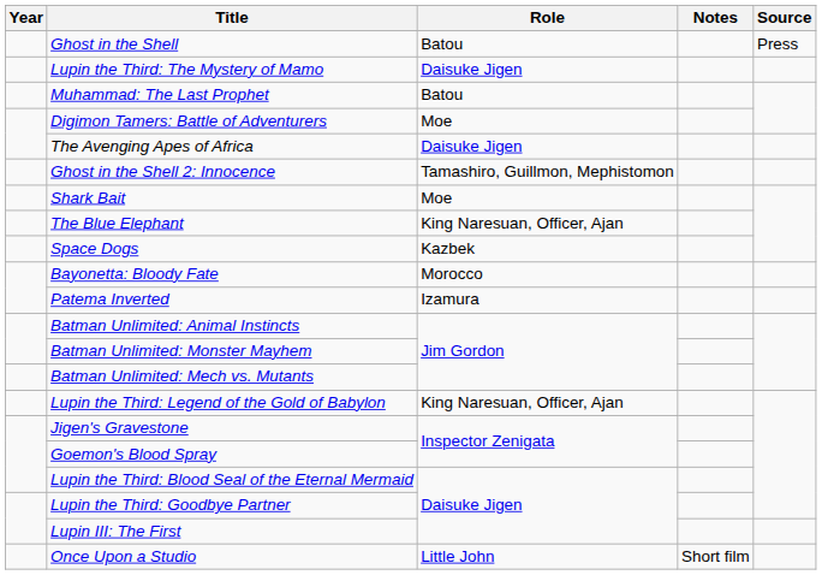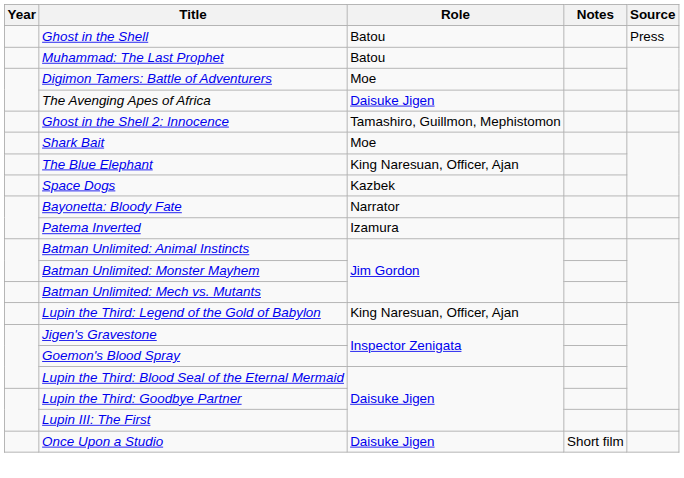- row: Lupin the Third: The Mystery of Mamo | Daisuke Jigen
Bayonetta: Bloody Fate | Role: Morocco -> Narrator
Once Upon a Studio | Role: Little John -> Daisuke Jigen
